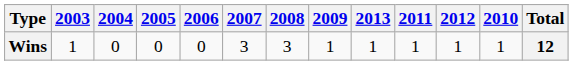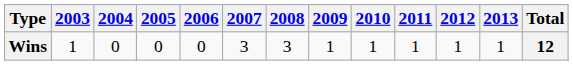columns swapped: 2010 <-> 2013
